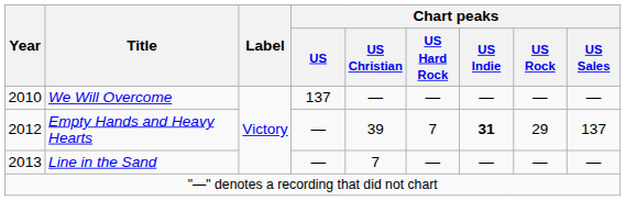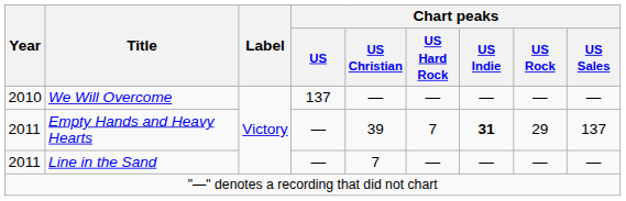Empty Hands and Heavy Hearts | Year: 2012 -> 2011
Line in the Sand | Year: 2013 -> 2011
